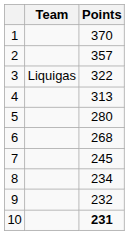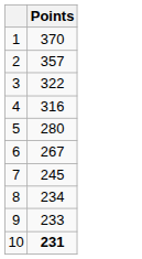- column: Team | Liquigas
4 | Points: 313 -> 316
6 | Points: 268 -> 267
9 | Points: 232 -> 233
